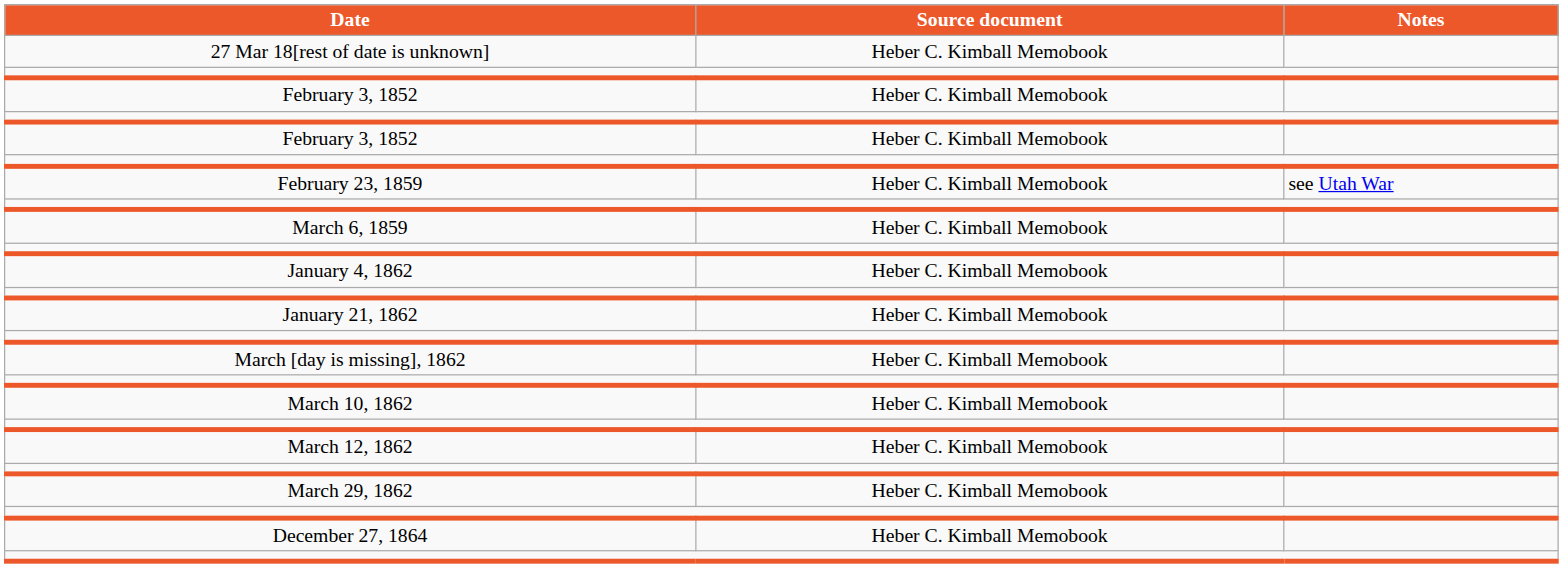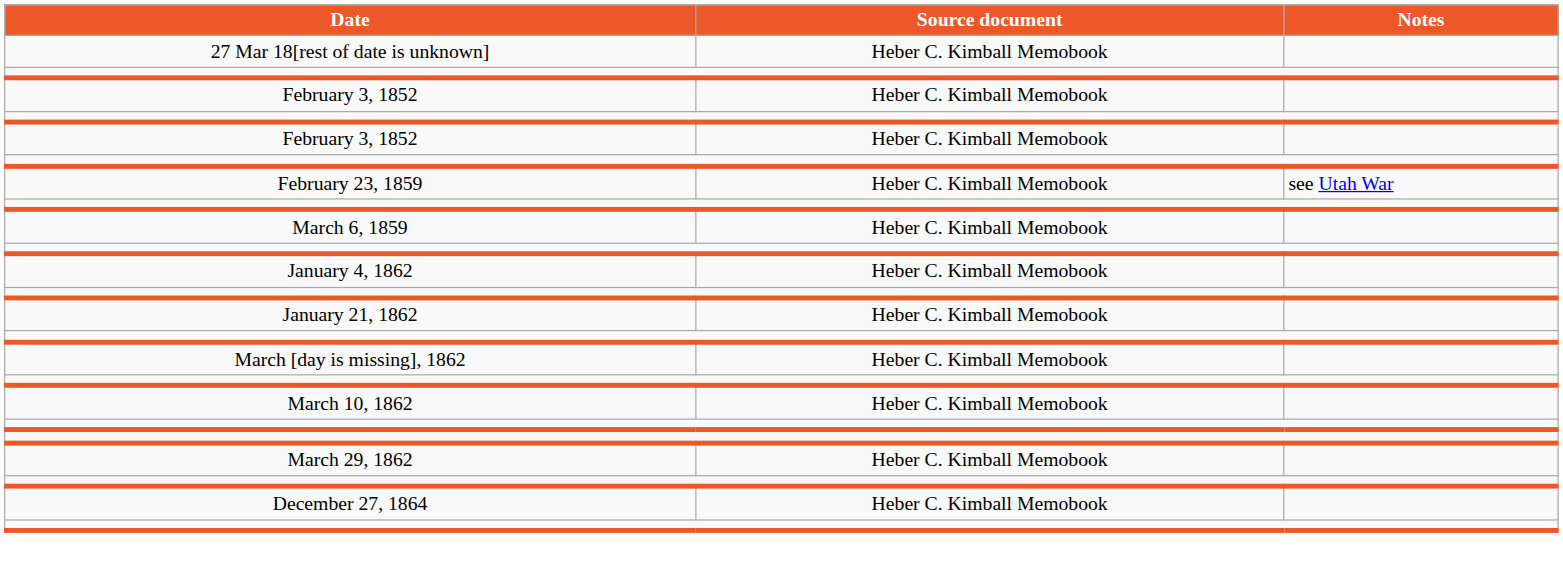- row: March 12, 1862 | Heber C. Kimball Memobook
